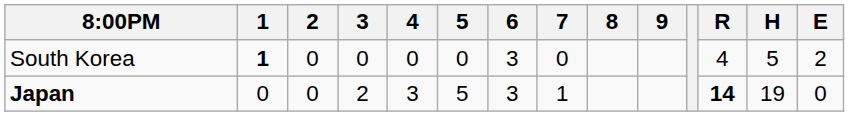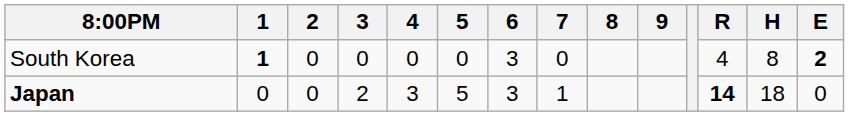South Korea | H: 5 -> 8
South Korea | E: normal -> bold
Japan | H: 19 -> 18
